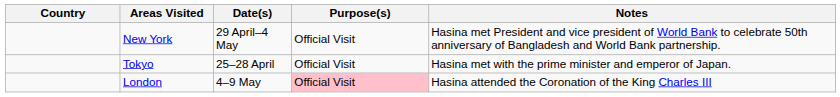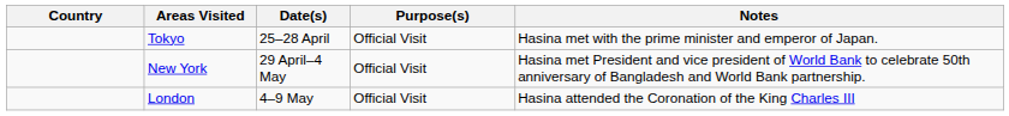rows swapped: Tokyo <-> New York
London | Purpose(s): pink background -> no background
